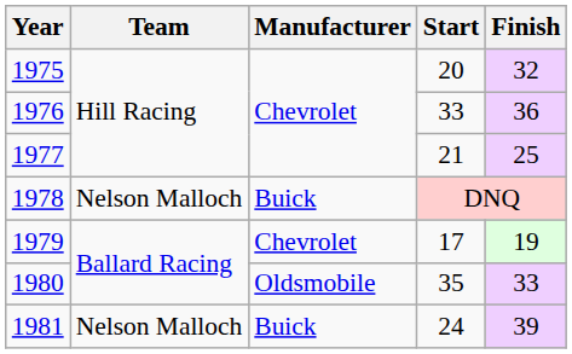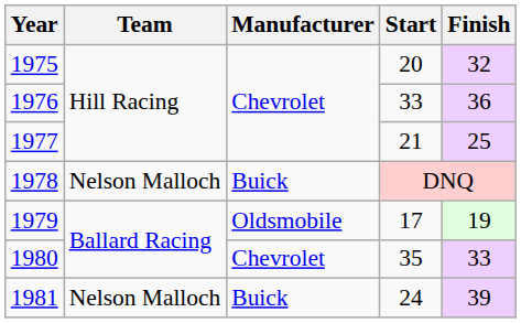1979 | Manufacturer: Chevrolet -> Oldsmobile
1980 | Manufacturer: Oldsmobile -> Chevrolet
